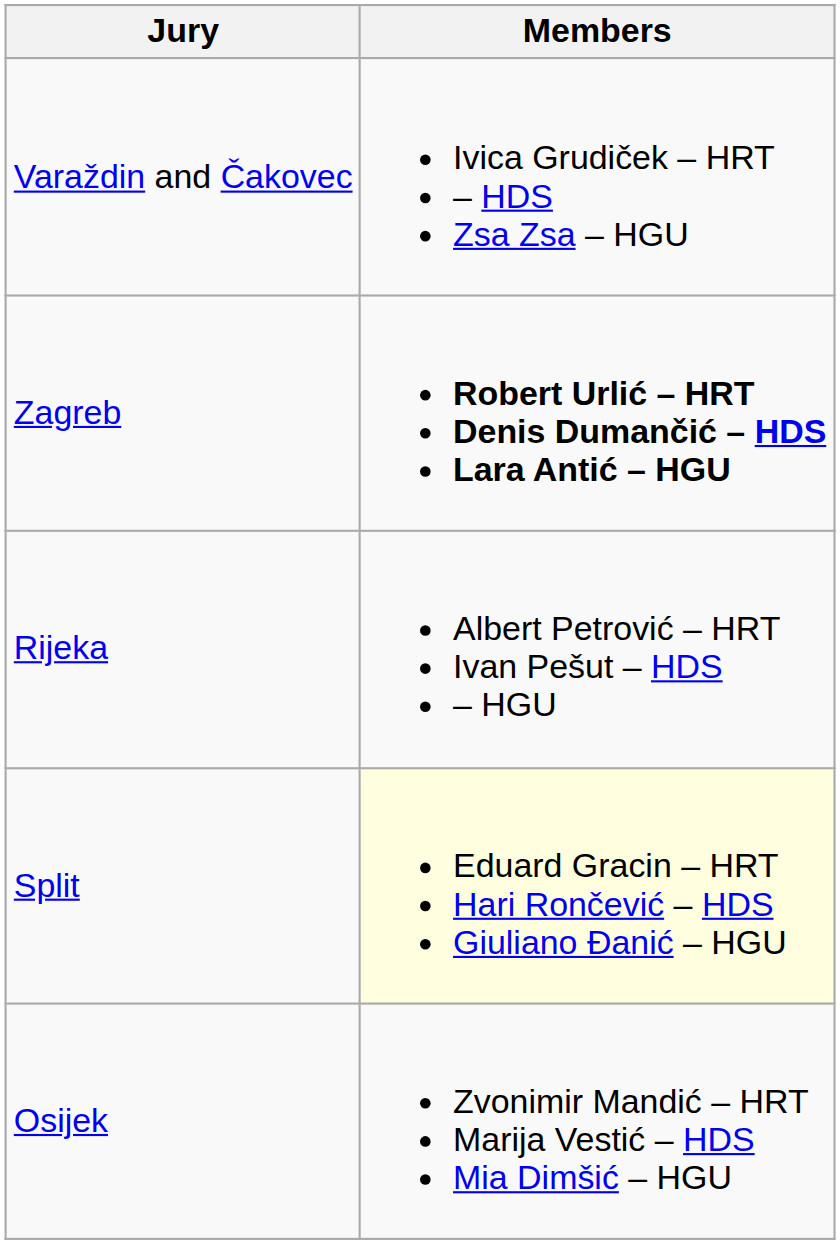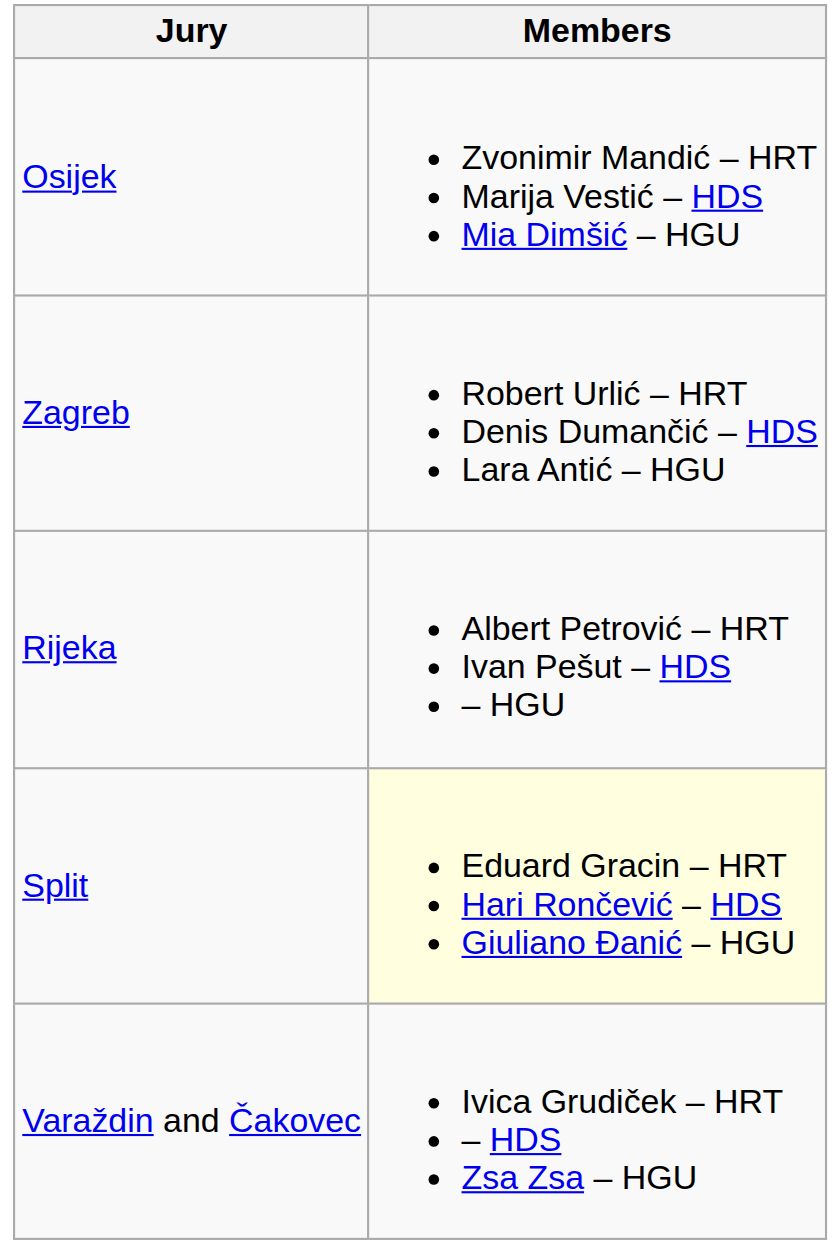rows swapped: Varaždin and Čakovec <-> Osijek
Zagreb | Members: bold -> normal
